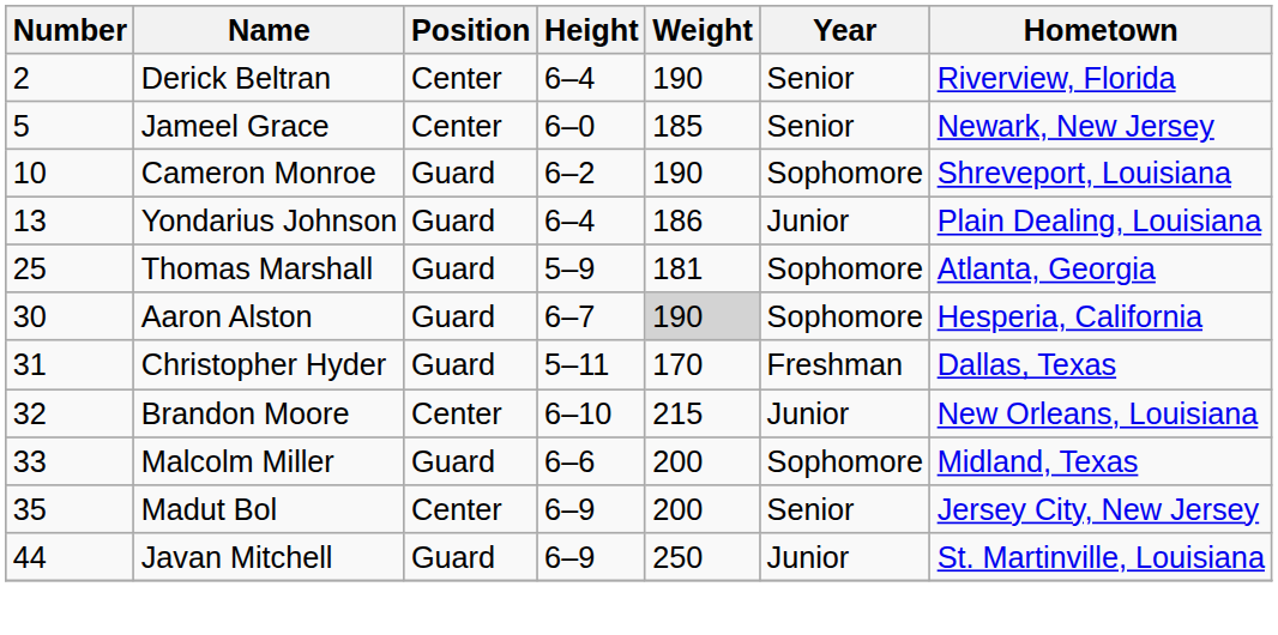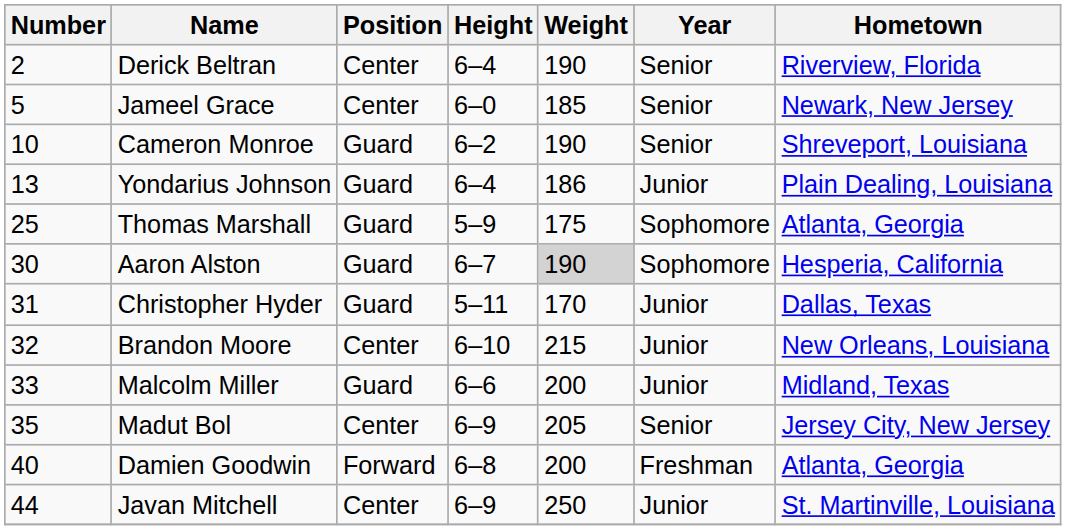Cameron Monroe | Year: Sophomore -> Senior
Thomas Marshall | Weight: 181 -> 175
Christopher Hyder | Year: Freshman -> Junior
Malcolm Miller | Year: Sophomore -> Junior
Madut Bol | Weight: 200 -> 205
+ row: 40 | Damien Goodwin | Forward | 6–8 | 200 | Freshman | Atlanta, Georgia
Javan Mitchell | Position: Guard -> Center
